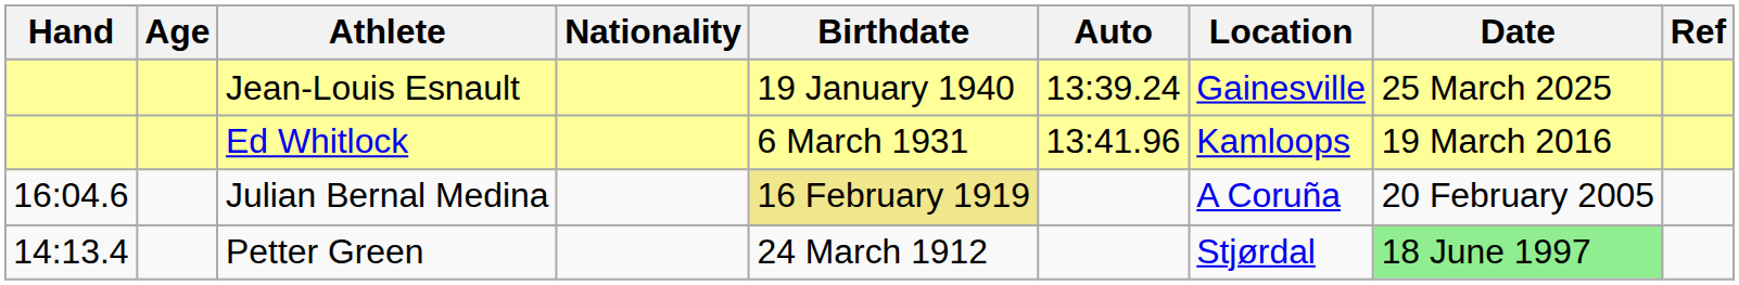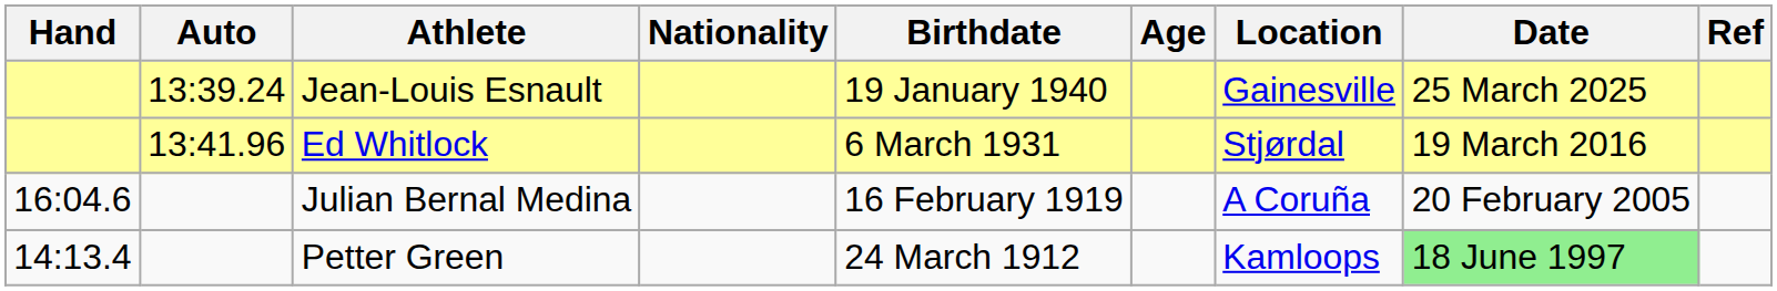columns swapped: Auto <-> Age
Ed Whitlock | Location: Kamloops -> Stjørdal
Julian Bernal Medina | Birthdate: khaki background -> no background
Petter Green | Location: Stjørdal -> Kamloops
